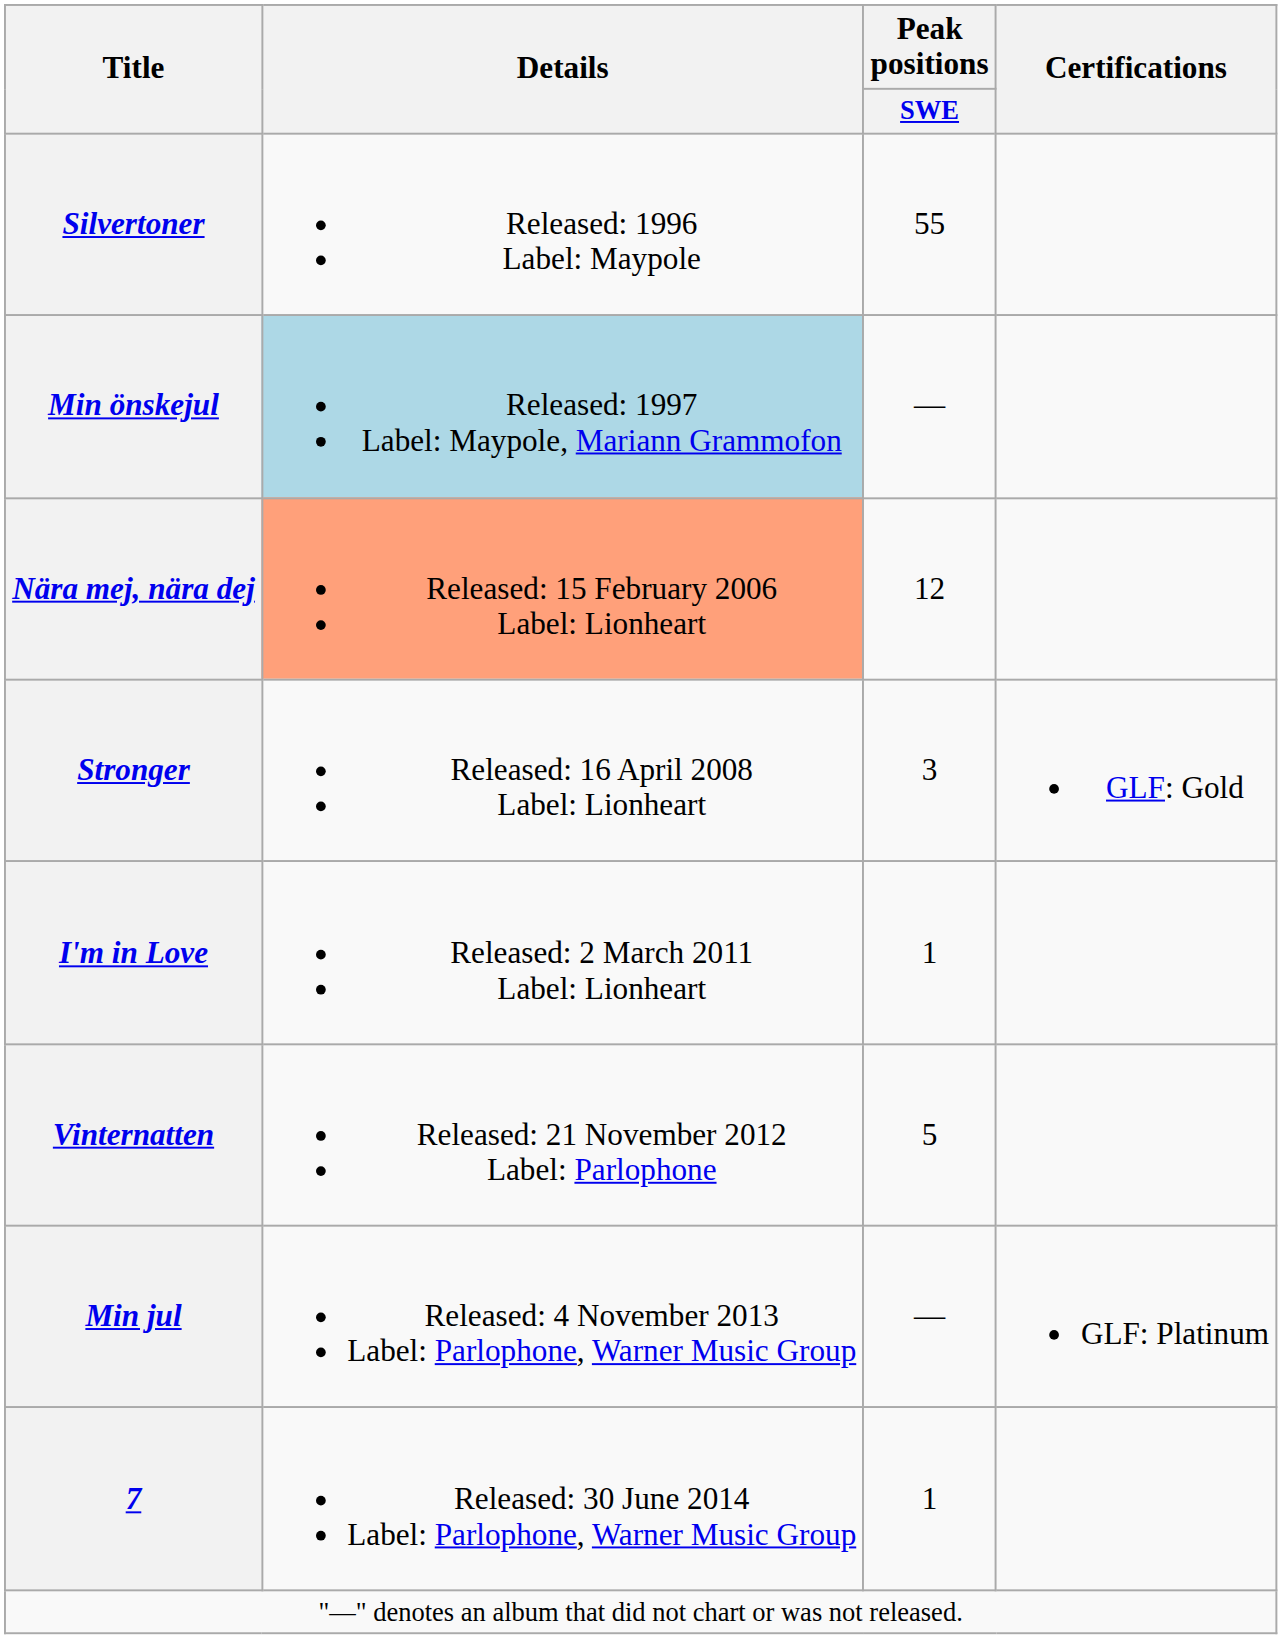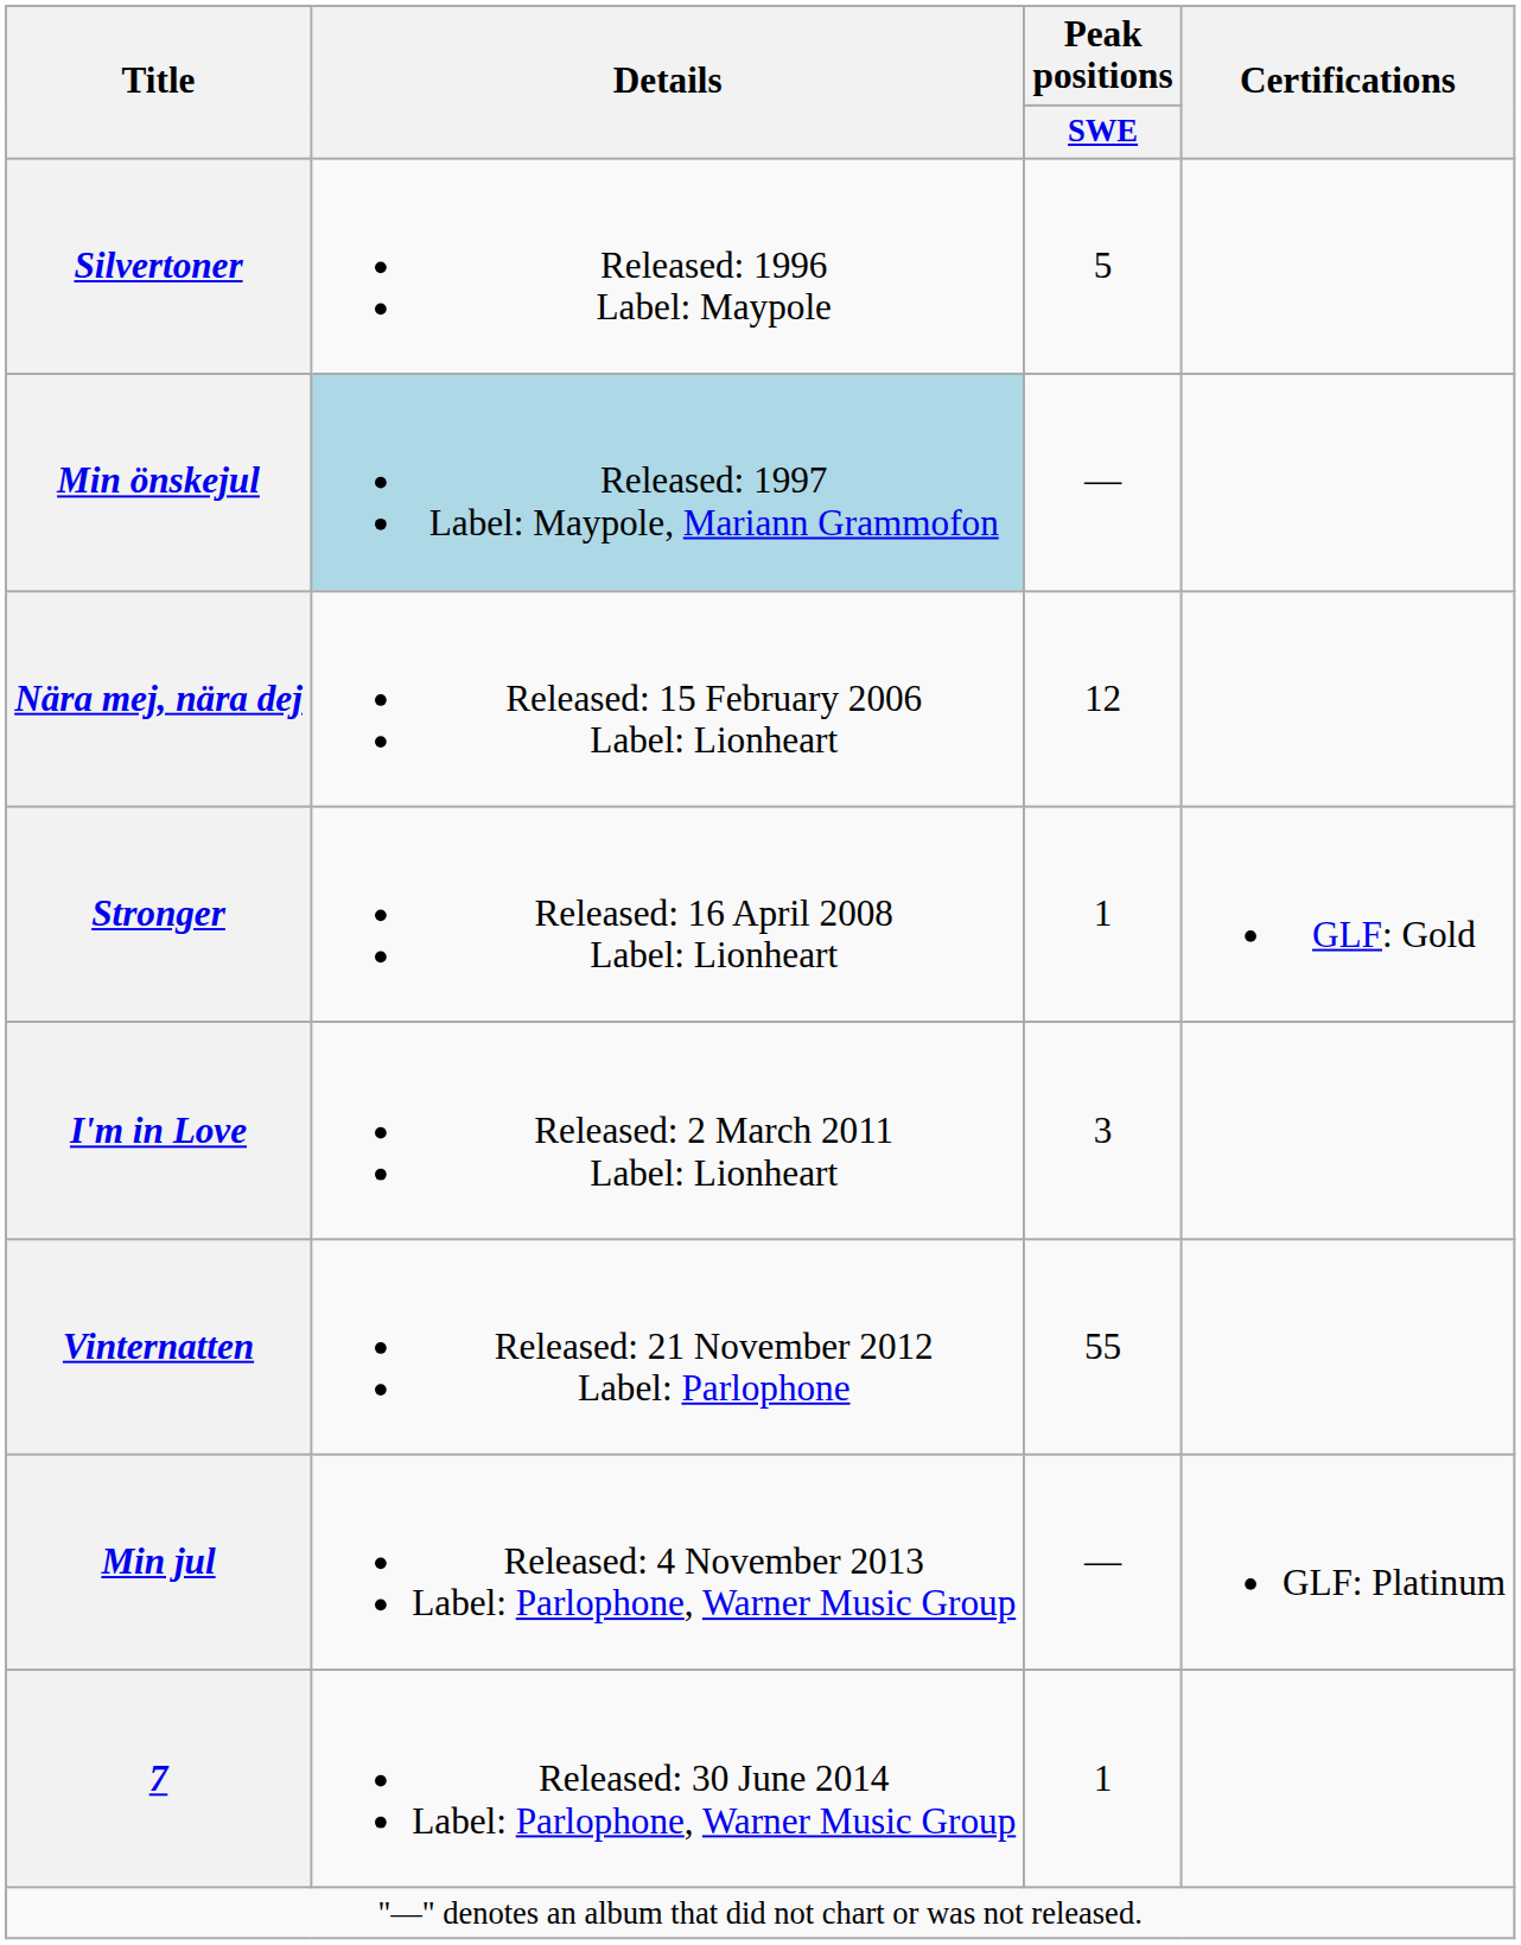Silvertoner | Peak positions / SWE: 55 -> 5
Nära mej, nära dej | Details: lightsalmon background -> no background
Stronger | Peak positions / SWE: 3 -> 1
I'm in Love | Peak positions / SWE: 1 -> 3
Vinternatten | Peak positions / SWE: 5 -> 55
